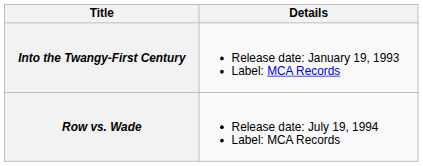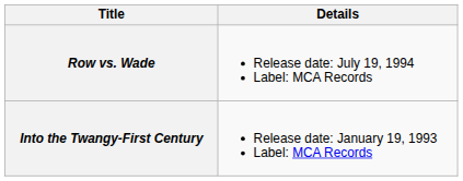rows swapped: Into the Twangy-First Century <-> Row vs. Wade
